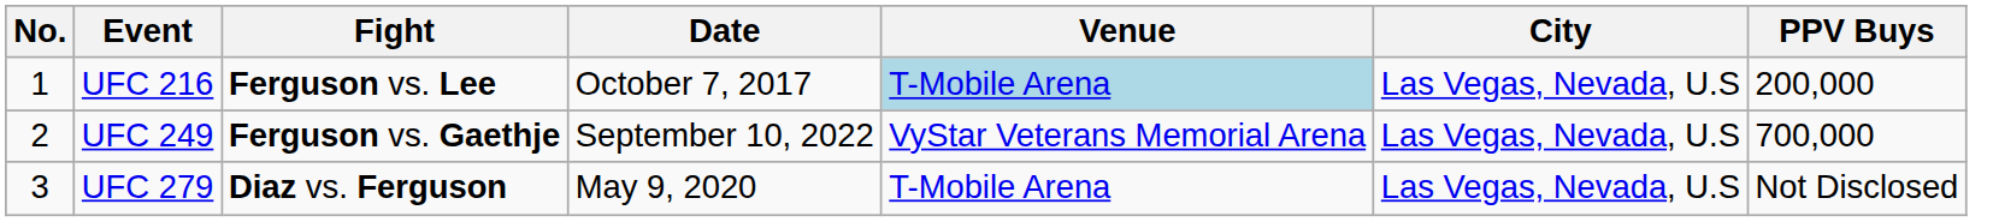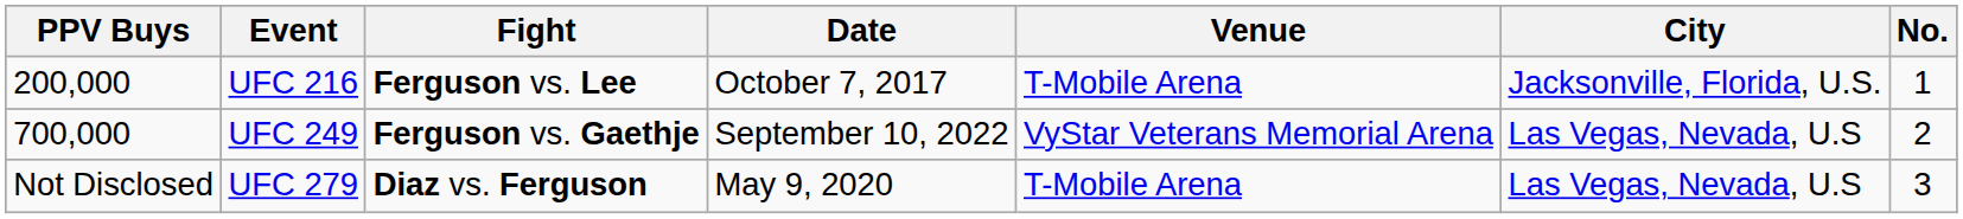columns swapped: No. <-> PPV Buys
UFC 216 | Venue: lightblue background -> no background
UFC 216 | City: Las Vegas, Nevada, U.S -> Jacksonville, Florida, U.S.
